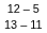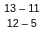rows swapped: 13 – 11 <-> 12 – 5
